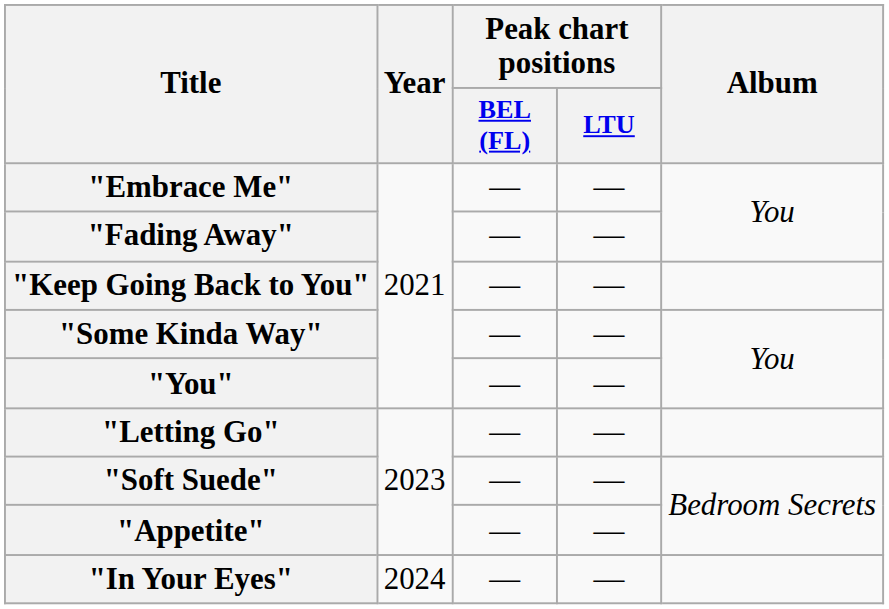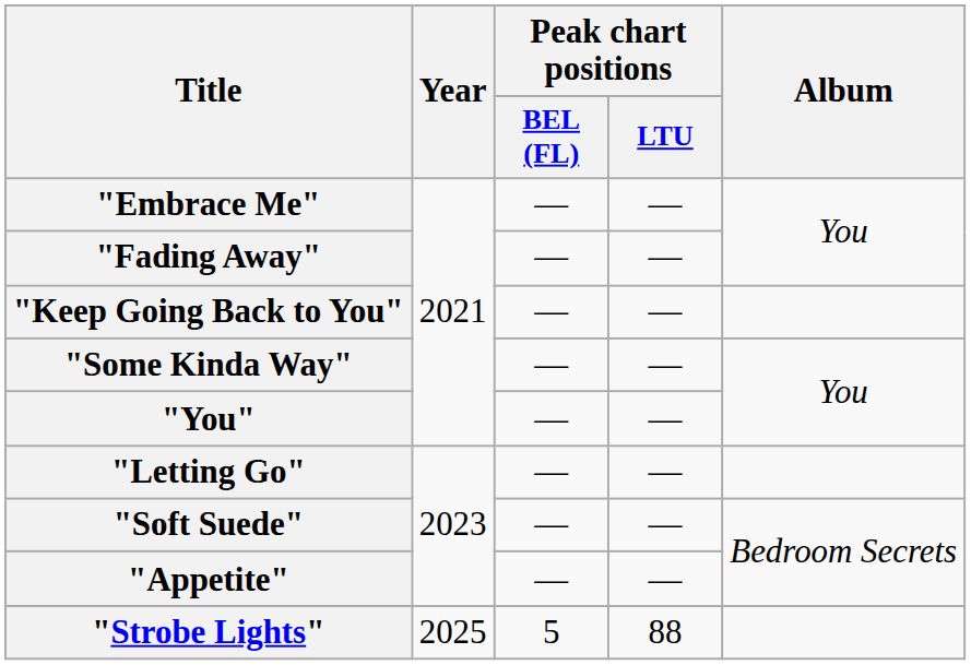- row: "In Your Eyes" | 2024 | — | —
+ row: "Strobe Lights" | 2025 | 5 | 88
